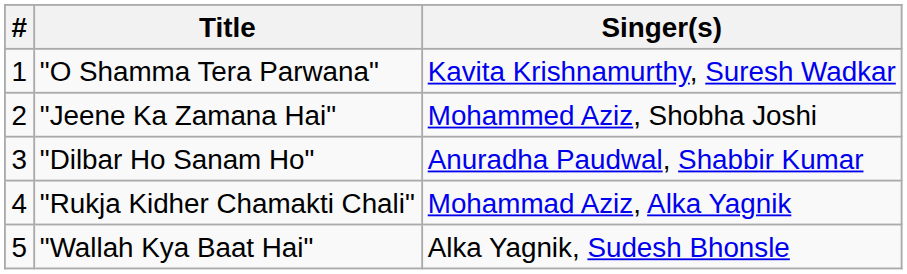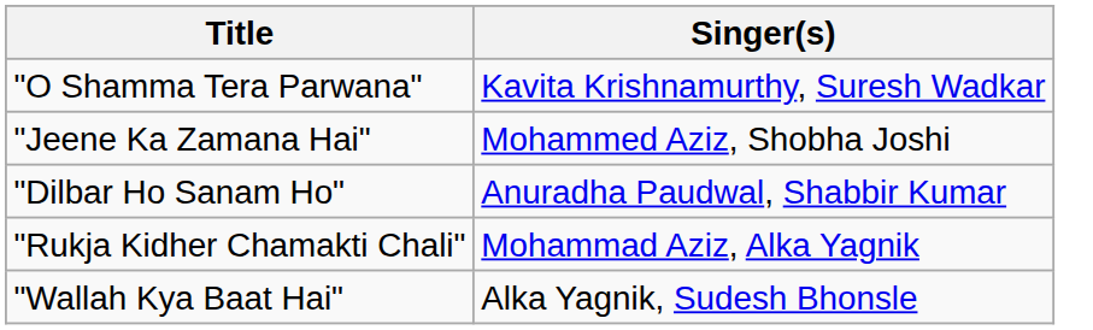- column: # | 1 | 2 | 3 | 4 | 5
